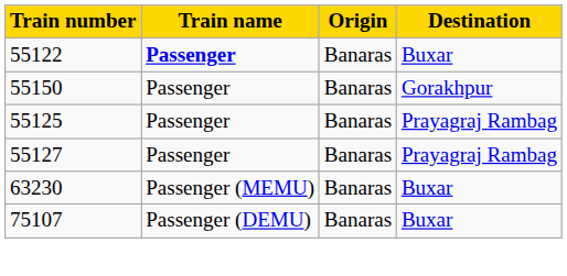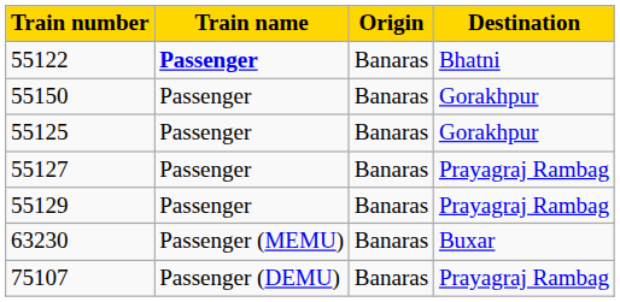55122 | Destination: Buxar -> Bhatni
55125 | Destination: Prayagraj Rambag -> Gorakhpur
+ row: 55129 | Passenger | Banaras | Prayagraj Rambag
75107 | Destination: Buxar -> Prayagraj Rambag
